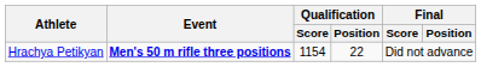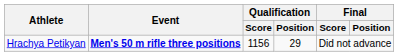Hrachya Petikyan | Qualification / Score: 1154 -> 1156
Hrachya Petikyan | Qualification / Position: 22 -> 29
